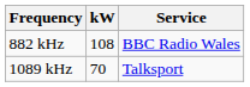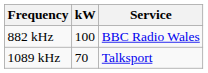882 kHz | kW: 108 -> 100
